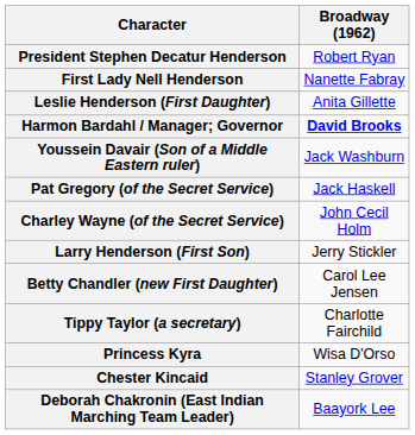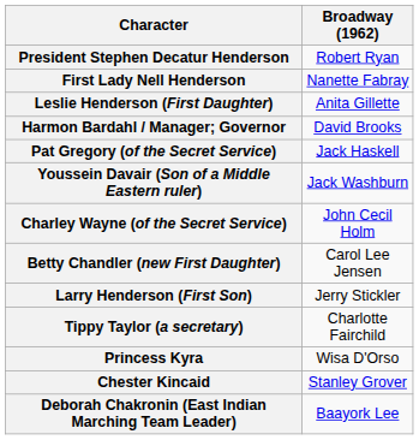Harmon Bardahl / Manager; Governor | Broadway (1962): bold -> normal
rows swapped: Youssein Davair (Son of a Middle Eastern ruler) <-> Pat Gregory (of the Secret Service)
rows swapped: Larry Henderson (First Son) <-> Betty Chandler (new First Daughter)
